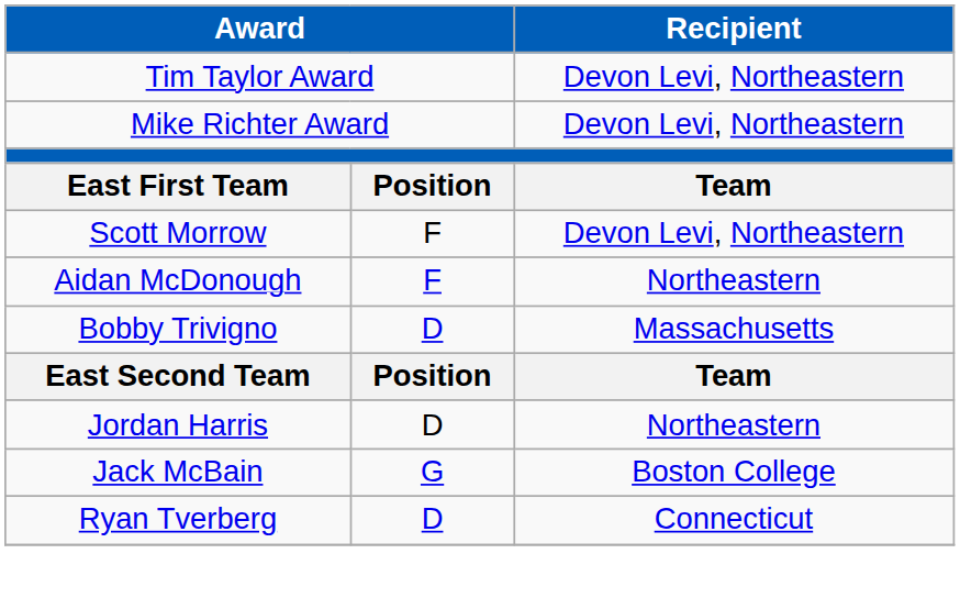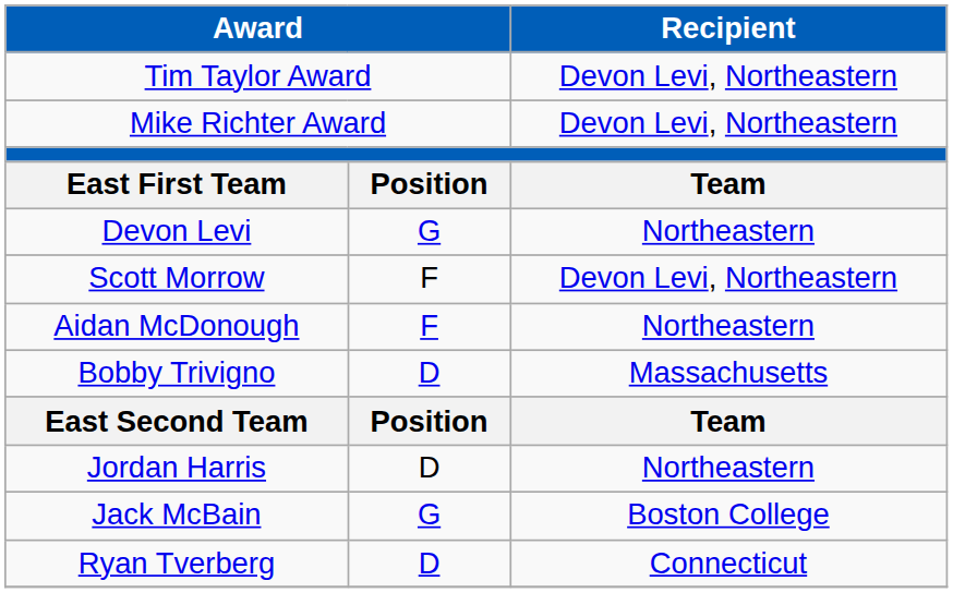+ row: Devon Levi | G | Northeastern
